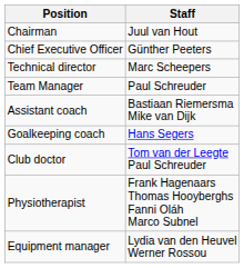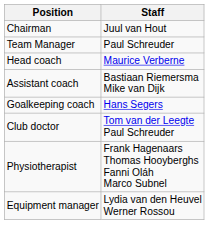- row: Chief Executive Officer | Günther Peeters
- row: Technical director | Marc Scheepers
+ row: Head coach | Maurice Verberne
